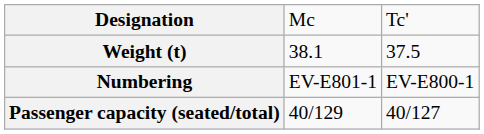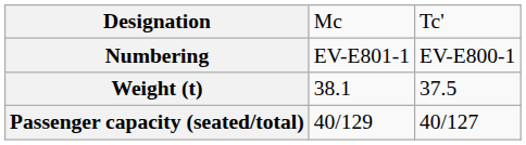rows swapped: Numbering <-> Weight (t)
